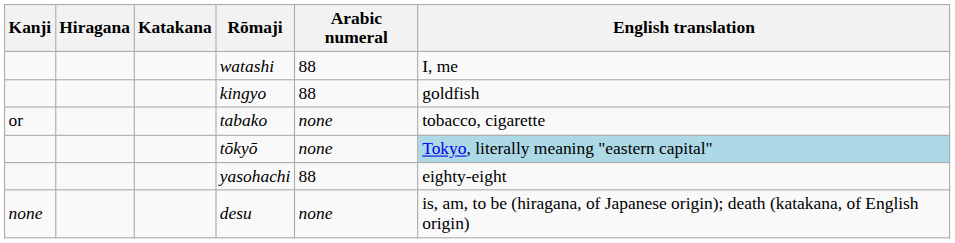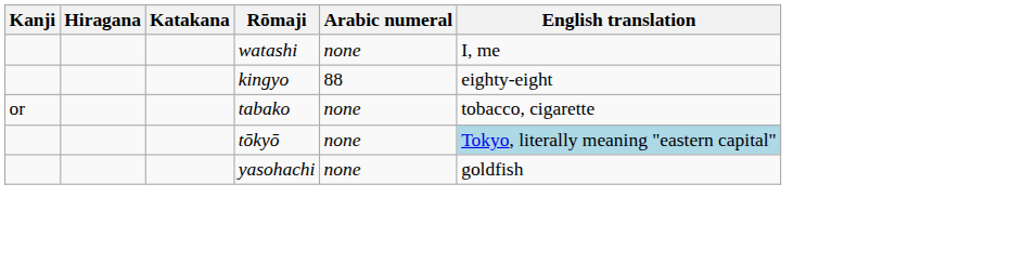watashi | Arabic numeral: 88 -> none
kingyo | English translation: goldfish -> eighty-eight
yasohachi | Arabic numeral: 88 -> none
yasohachi | English translation: eighty-eight -> goldfish
- row: none | desu | none | is, am, to be (hiragana, of Japanese origin); death (katakana, of English origin)
